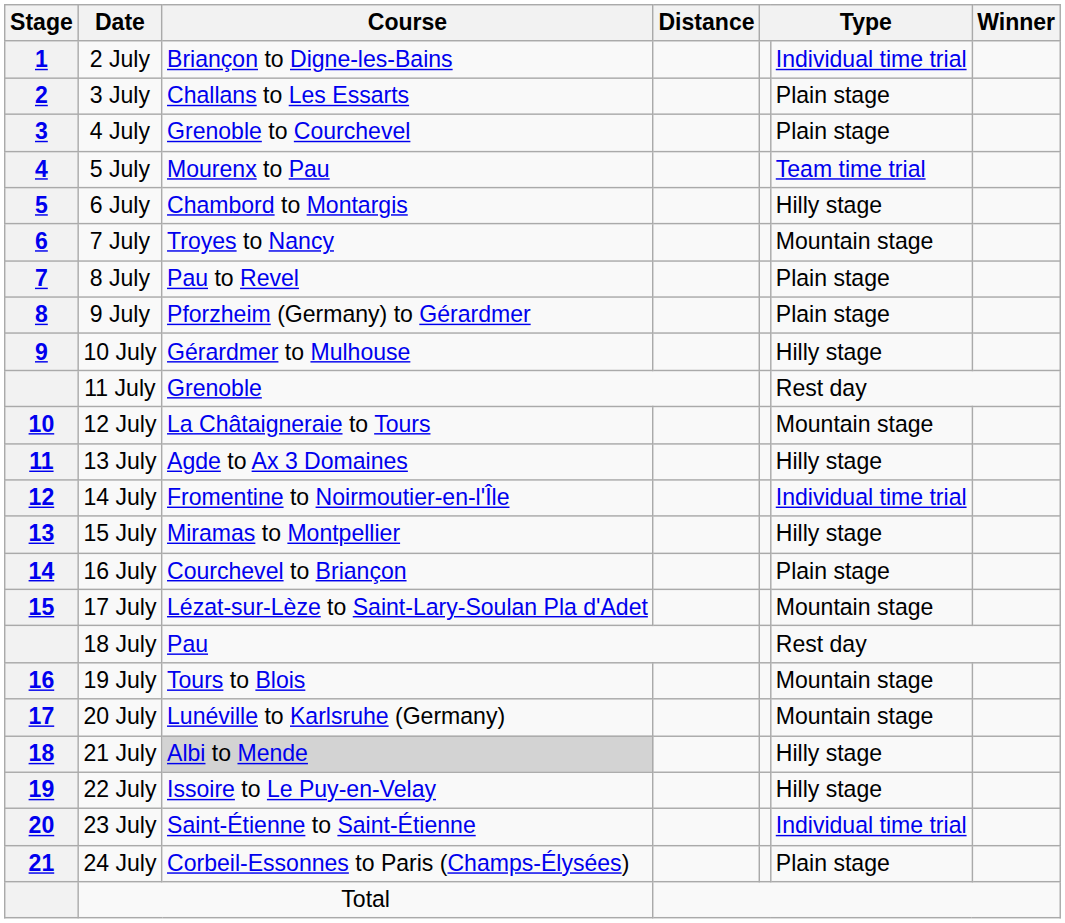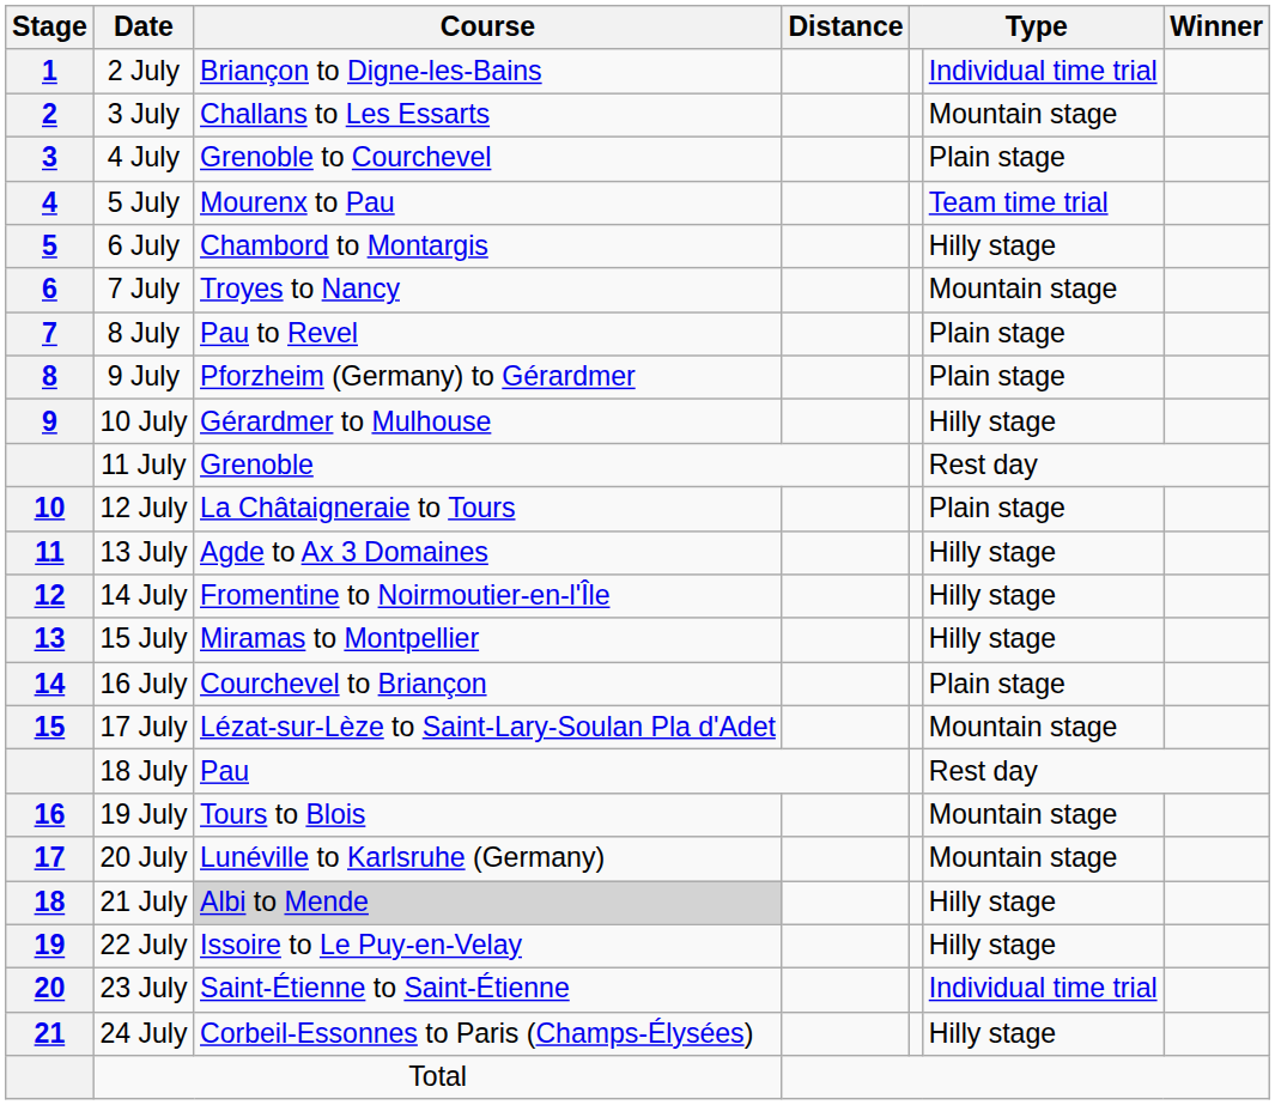3 July | column 6: Plain stage -> Mountain stage
12 July | column 6: Mountain stage -> Plain stage
14 July | column 6: Individual time trial -> Hilly stage
24 July | column 6: Plain stage -> Hilly stage
